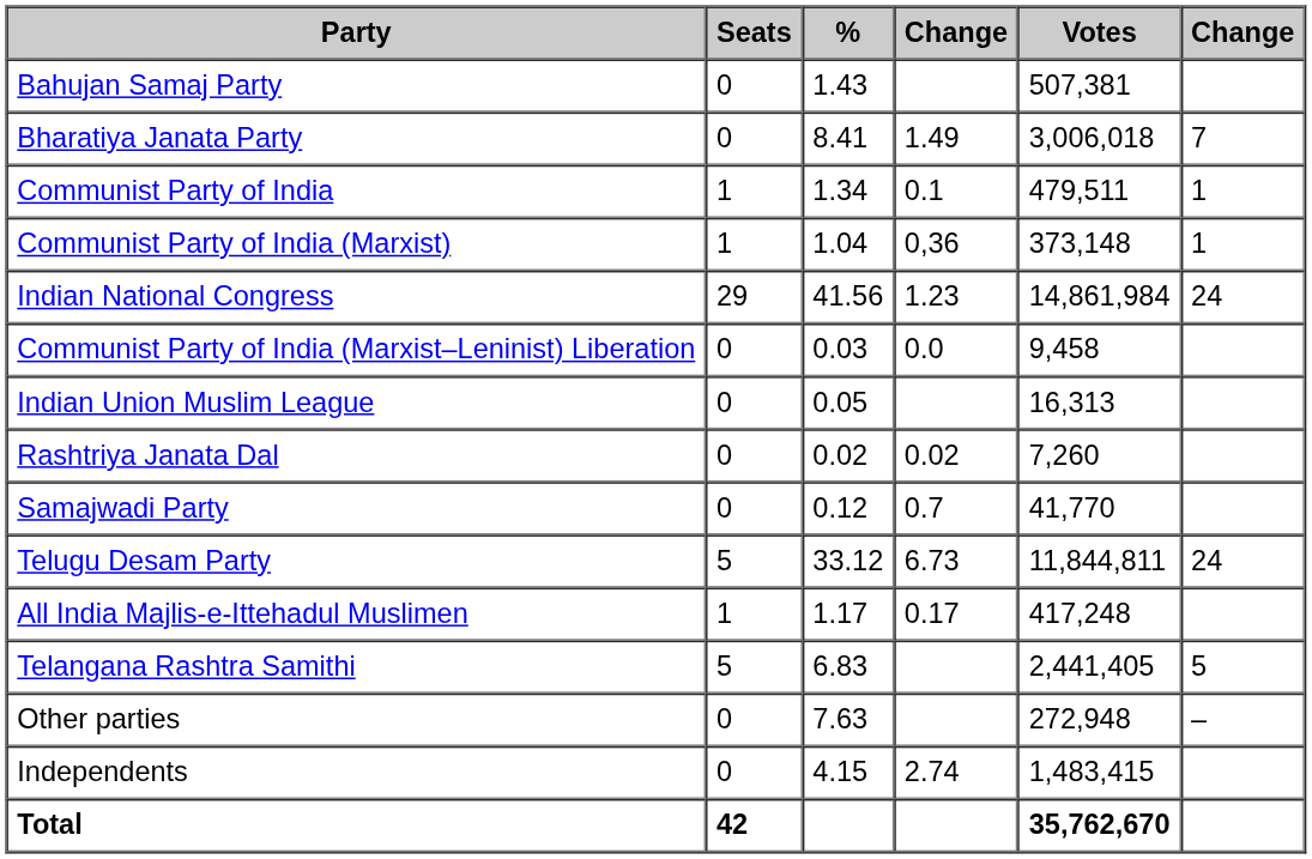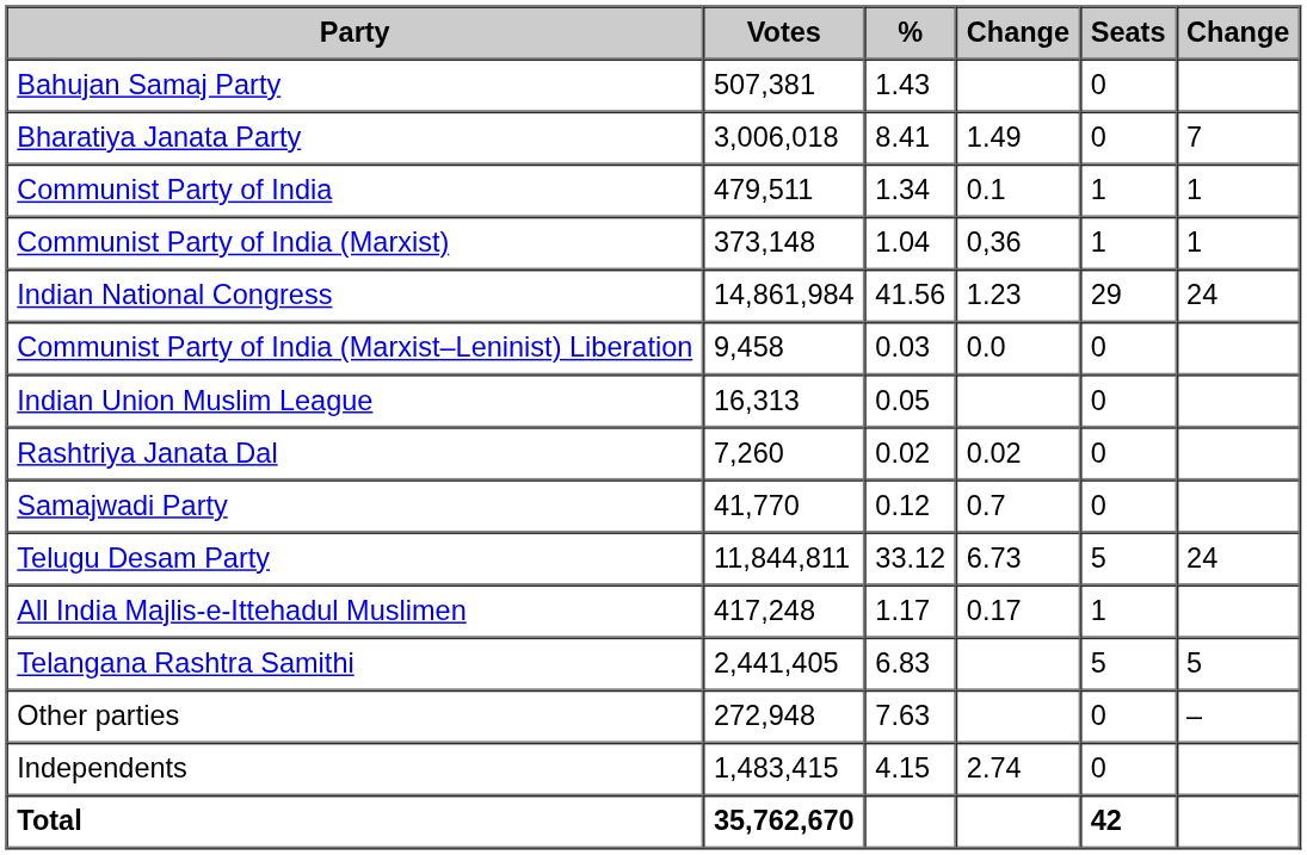columns swapped: Votes <-> Seats
